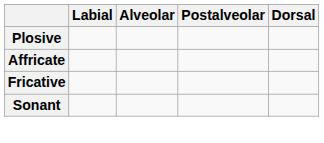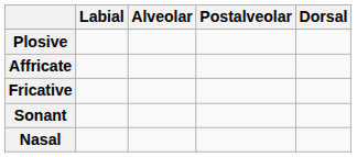+ row: Nasal
